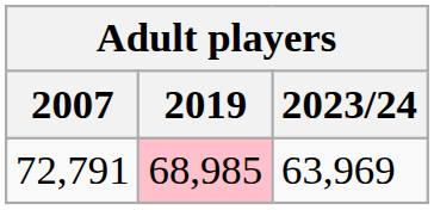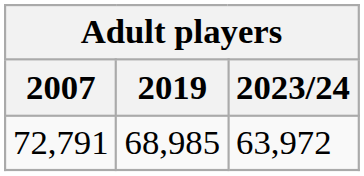72,791 | 2019: pink background -> no background
72,791 | 2023/24: 63,969 -> 63,972
